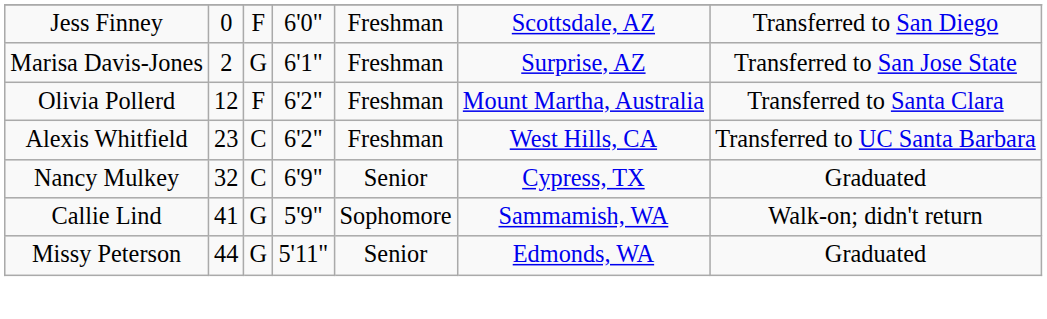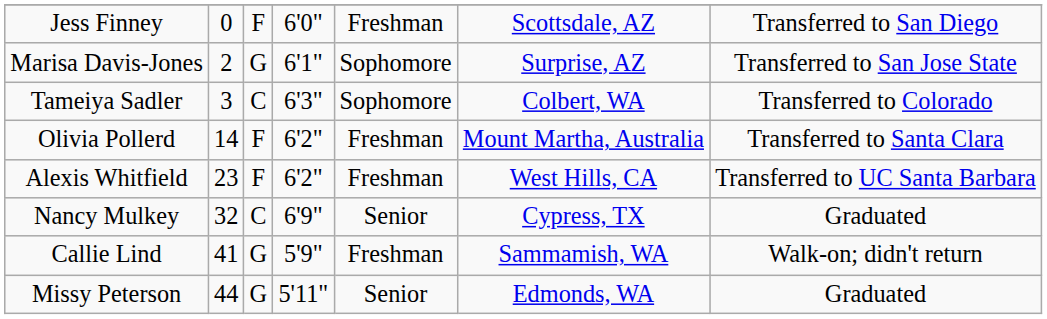Marisa Davis-Jones | column 5: Freshman -> Sophomore
+ row: Tameiya Sadler | 3 | C | 6'3" | Sophomore | Colbert, WA | Transferred to Colorado
Olivia Pollerd | column 2: 12 -> 14
Alexis Whitfield | column 3: C -> F
Callie Lind | column 5: Sophomore -> Freshman
